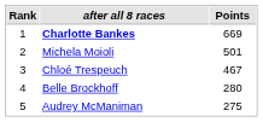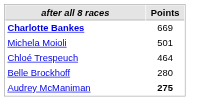- column: Rank | 1 | 2 | 3 | 4 | 5
Chloé Trespeuch | Points: 467 -> 464
Audrey McManiman | Points: normal -> bold
